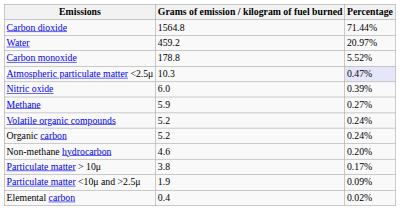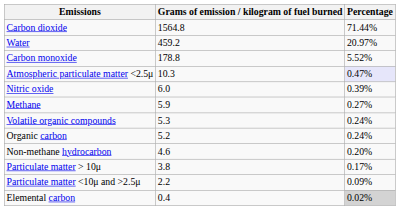Volatile organic compounds | Grams of emission / kilogram of fuel burned: 5.2 -> 5.3
Particulate matter 2.5μ | Grams of emission / kilogram of fuel burned: 1.9 -> 2.2
Elemental carbon | Percentage: no background -> lightgrey background
